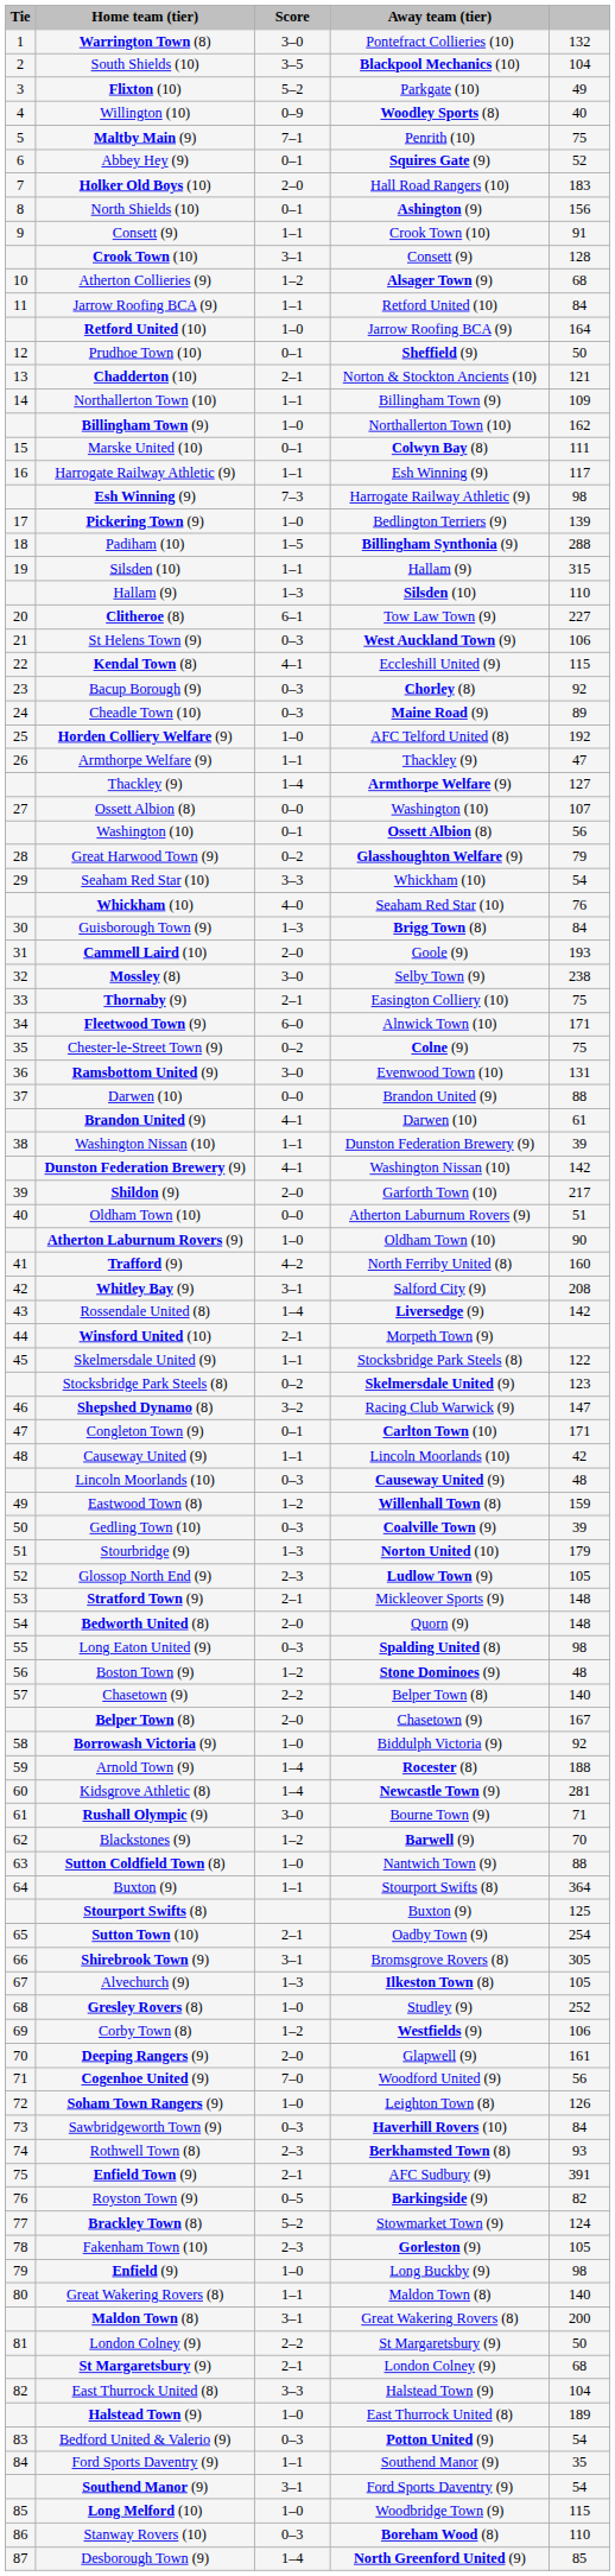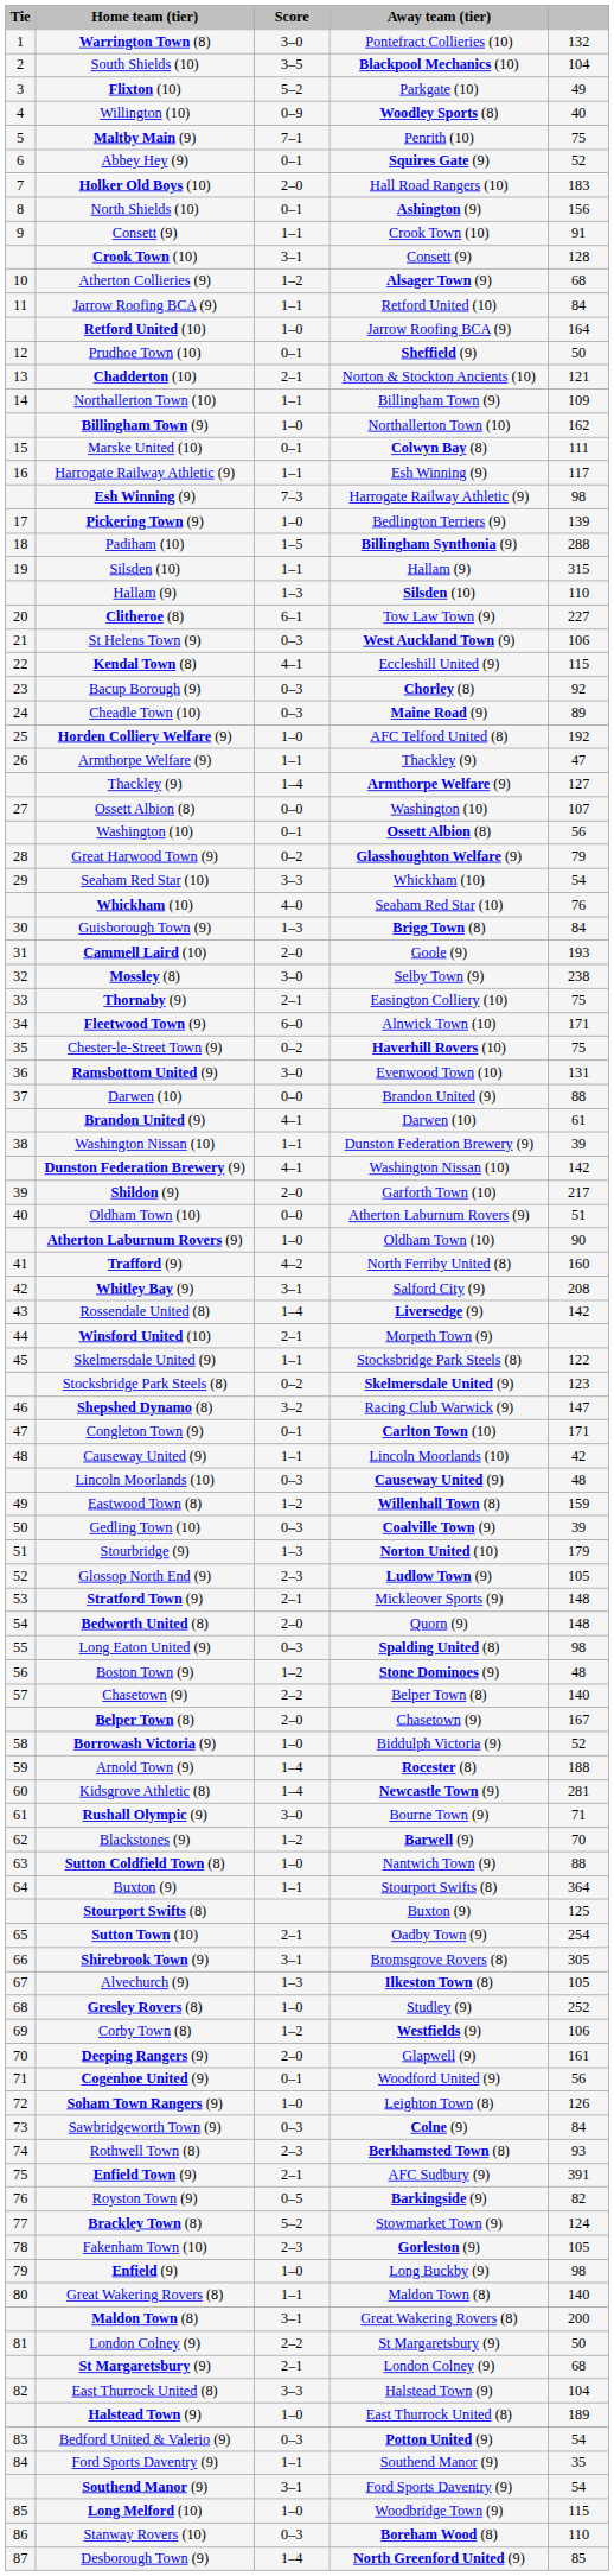Chester-le-Street Town (9) | Away team (tier): Colne (9) -> Haverhill Rovers (10)
Borrowash Victoria (9) | column 5: 92 -> 52
Cogenhoe United (9) | Score: 7–0 -> 0–1
Sawbridgeworth Town (9) | Away team (tier): Haverhill Rovers (10) -> Colne (9)
